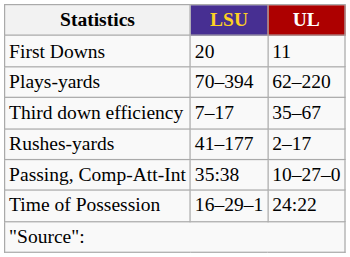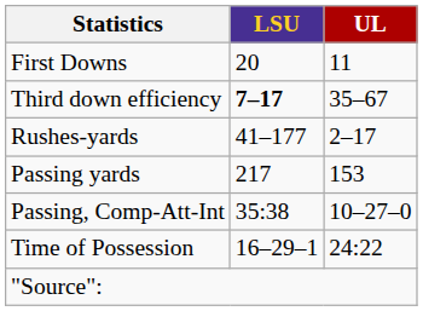- row: Plays-yards | 70–394 | 62–220
Third down efficiency | LSU: normal -> bold
+ row: Passing yards | 217 | 153
